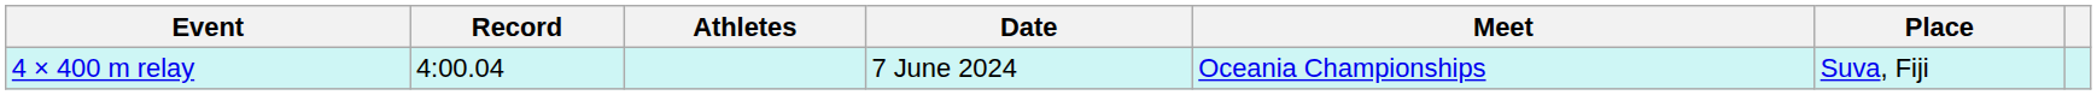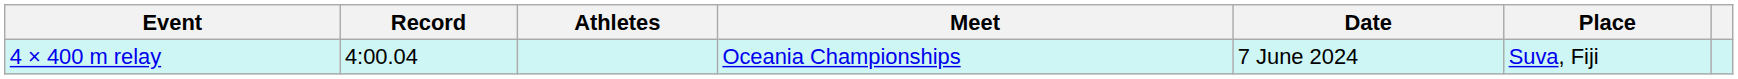columns swapped: Date <-> Meet
